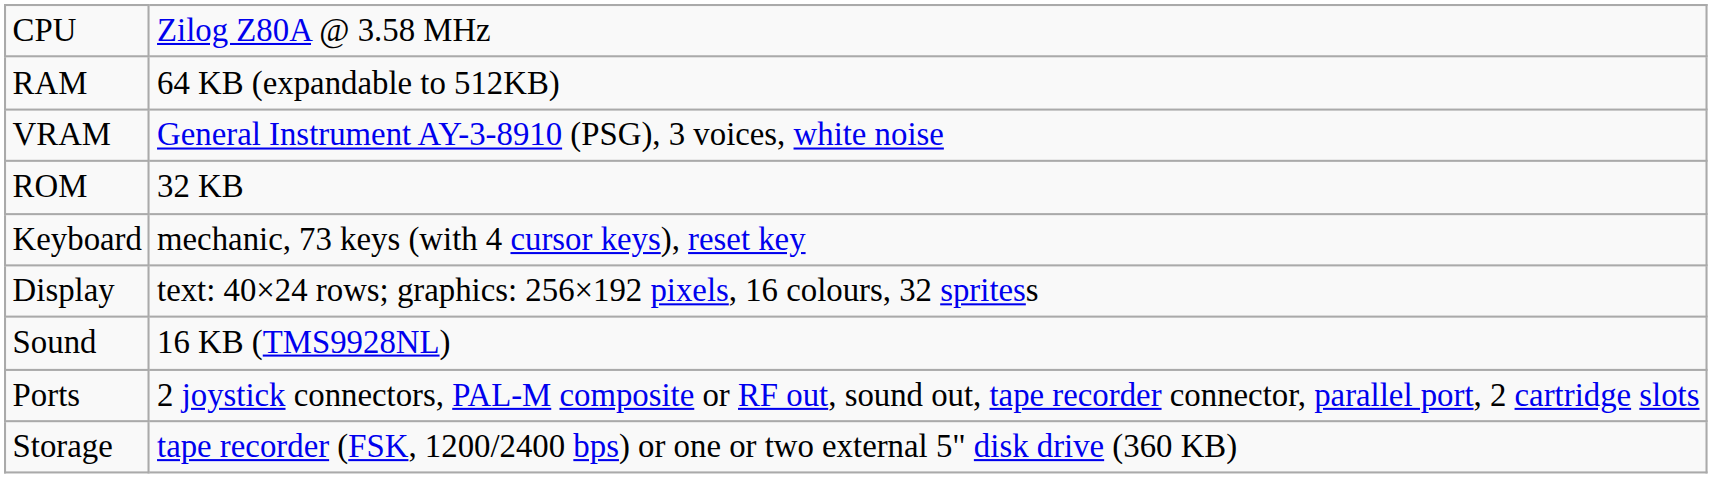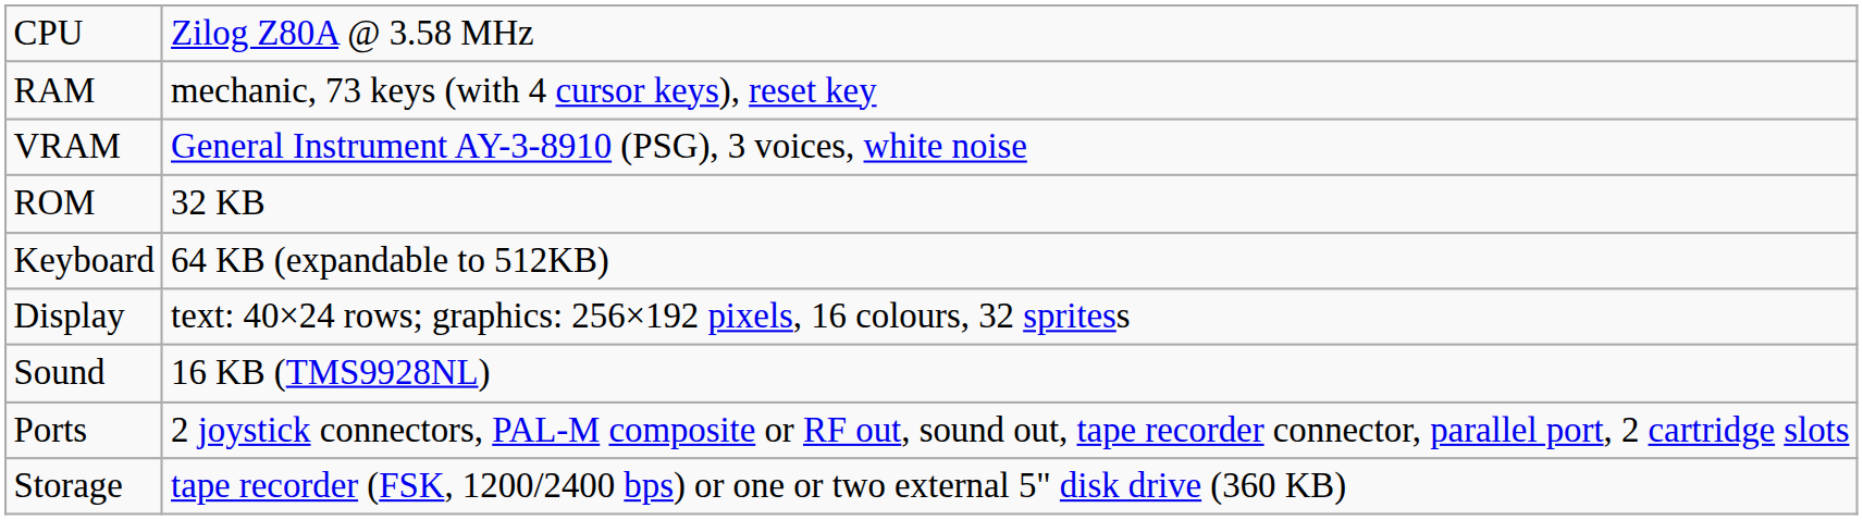RAM | column 2: 64 KB (expandable to 512KB) -> mechanic, 73 keys (with 4 cursor keys), reset key
Keyboard | column 2: mechanic, 73 keys (with 4 cursor keys), reset key -> 64 KB (expandable to 512KB)
